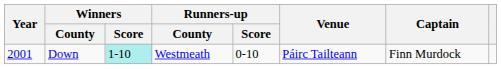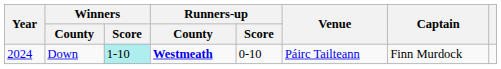Down | Year: 2001 -> 2024
Down | Runners-up / County: normal -> bold
